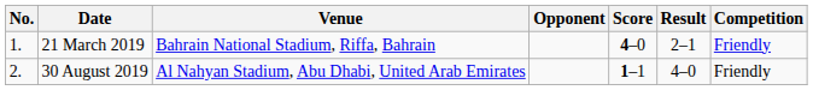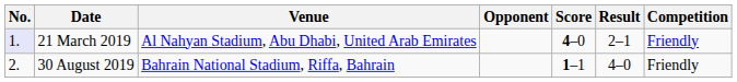21 March 2019 | No.: no background -> lavender background
21 March 2019 | Venue: Bahrain National Stadium, Riffa, Bahrain -> Al Nahyan Stadium, Abu Dhabi, United Arab Emirates
30 August 2019 | Venue: Al Nahyan Stadium, Abu Dhabi, United Arab Emirates -> Bahrain National Stadium, Riffa, Bahrain
